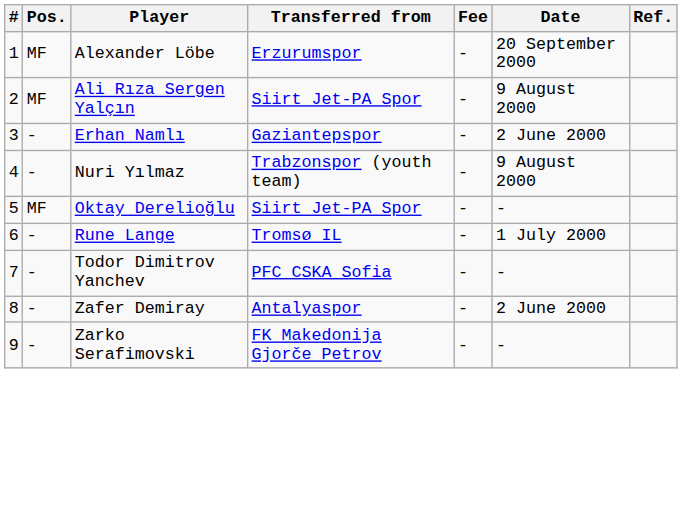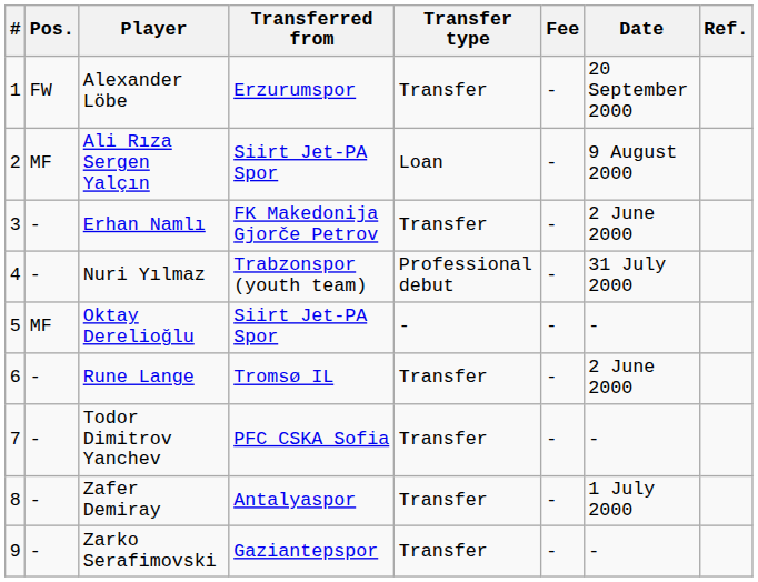+ column: Transfer type | Transfer | Loan | Transfer | Professional debut | - | Transfer | Transfer | Transfer | Transfer
Alexander Löbe | Pos.: MF -> FW
Erhan Namlı | Transferred from: Gaziantepspor -> FK Makedonija Gjorče Petrov
Nuri Yılmaz | Date: 9 August 2000 -> 31 July 2000
Rune Lange | Date: 1 July 2000 -> 2 June 2000
Zafer Demiray | Date: 2 June 2000 -> 1 July 2000
Zarko Serafimovski | Transferred from: FK Makedonija Gjorče Petrov -> Gaziantepspor
